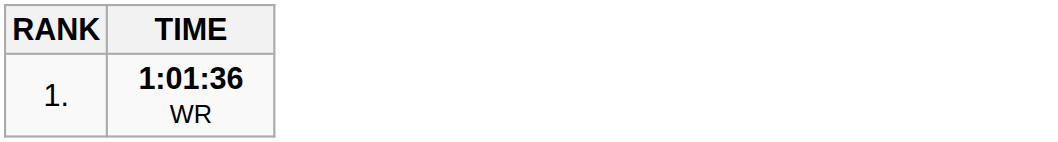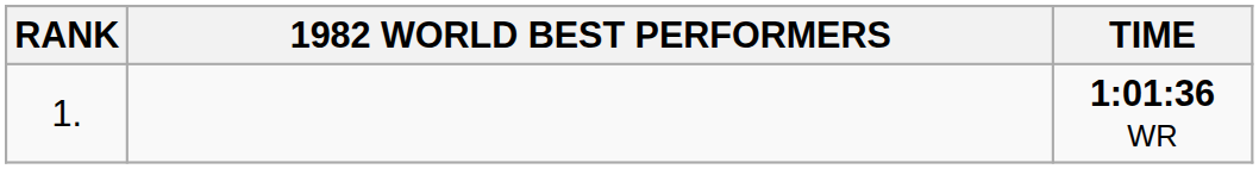+ column: 1982 WORLD BEST PERFORMERS
